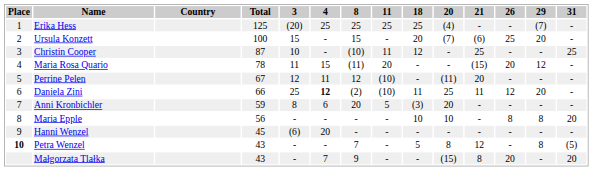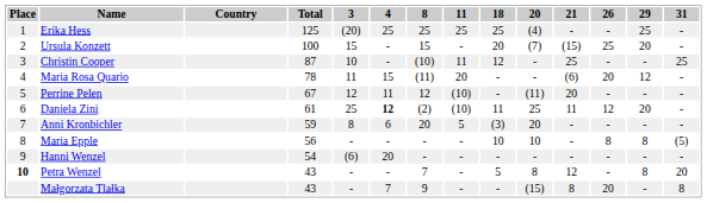Erika Hess | 29: (7) -> 25
Ursula Konzett | 21: (6) -> (15)
Maria Rosa Quario | 21: (15) -> (6)
Daniela Zini | Total: 66 -> 61
Maria Epple | 31: 20 -> (5)
Hanni Wenzel | Total: 45 -> 54
Petra Wenzel | 31: (5) -> 20
Małgorzata Tlałka | 31: 20 -> 8
